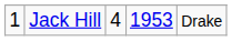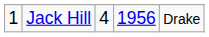Jack Hill | column 4: 1953 -> 1956
